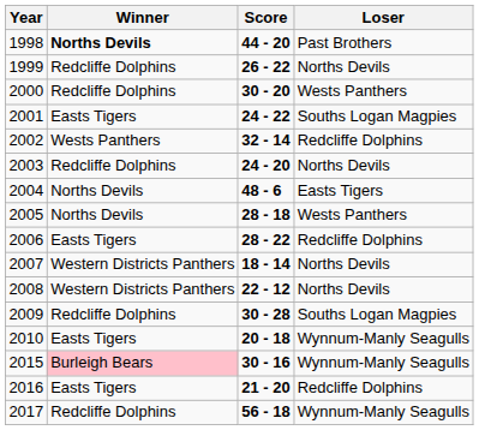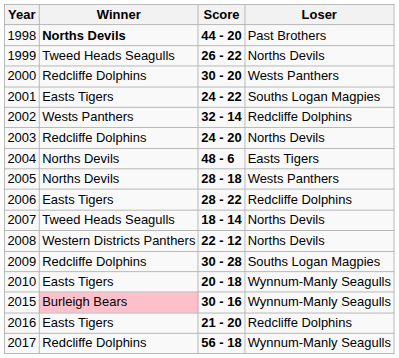1999 | Winner: Redcliffe Dolphins -> Tweed Heads Seagulls
2007 | Winner: Western Districts Panthers -> Tweed Heads Seagulls
